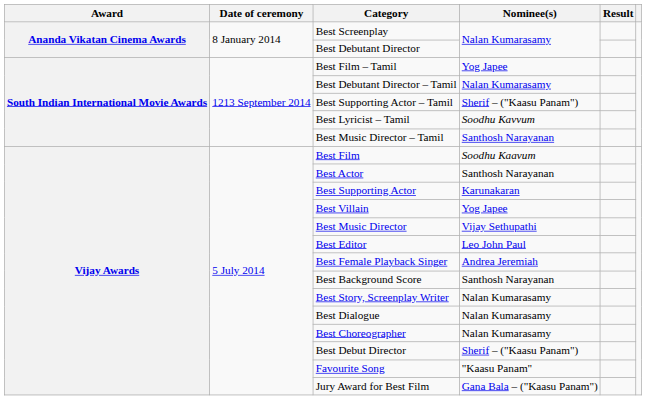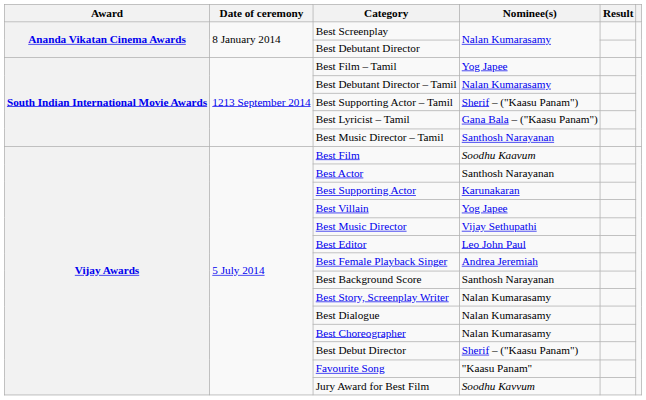Best Lyricist – Tamil | Nominee(s): Soodhu Kavvum -> Gana Bala – ("Kaasu Panam")
Jury Award for Best Film | Nominee(s): Gana Bala – ("Kaasu Panam") -> Soodhu Kavvum
